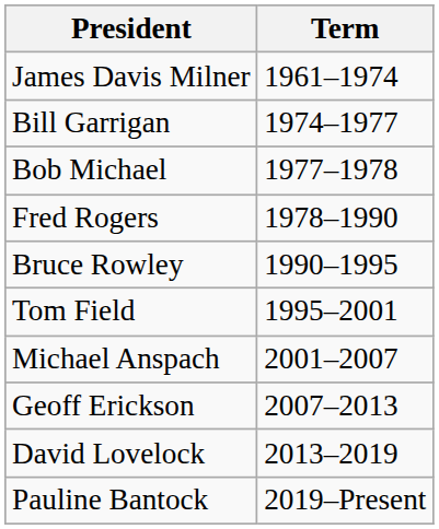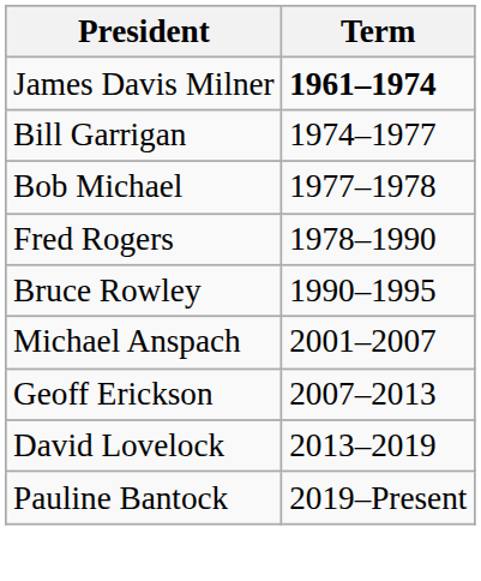James Davis Milner | Term: normal -> bold
- row: Tom Field | 1995–2001
